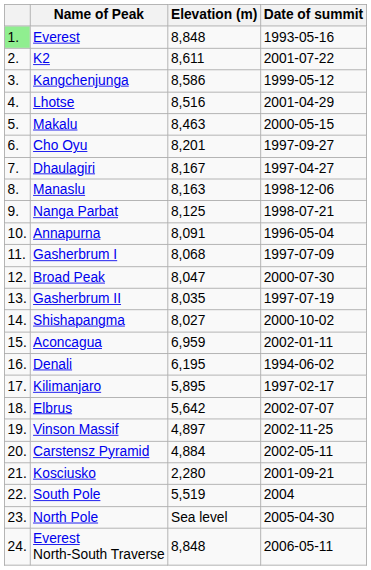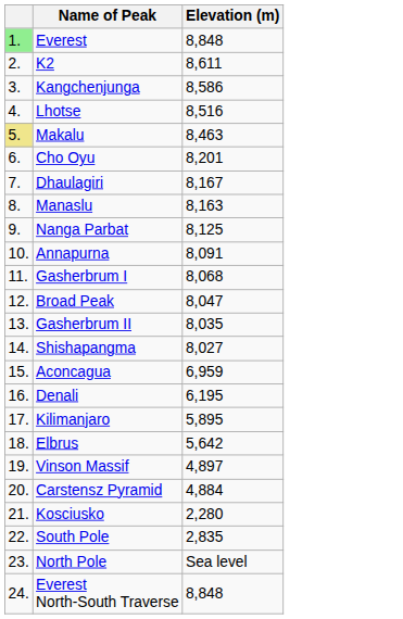- column: Date of summit | 1993-05-16 | 2001-07-22 | 1999-05-12 | 2001-04-29 | 2000-05-15 | 1997-09-27 | 1997-04-27 | 1998-12-06 | 1998-07-21 | 1996-05-04 | 1997-07-09 | 2000-07-30 | 1997-07-19 | 2000-10-02 | 2002-01-11 | 1994-06-02 | 1997-02-17 | 2002-07-07 | 2002-11-25 | 2002-05-11 | 2001-09-21 | 2004 | 2005-04-30 | 2006-05-11
Makalu | column 1: no background -> khaki background
South Pole | Elevation (m): 5,519 -> 2,835
